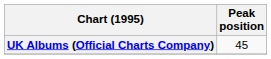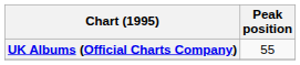UK Albums (Official Charts Company) | Peak position: 45 -> 55
